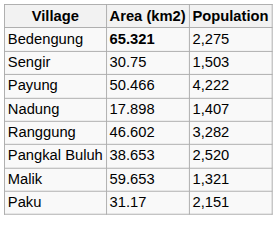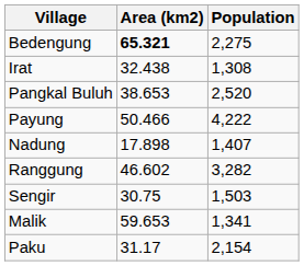+ row: Irat | 32.438 | 1,308
rows swapped: Sengir <-> Pangkal Buluh
Malik | Population: 1,321 -> 1,341
Paku | Population: 2,151 -> 2,154
